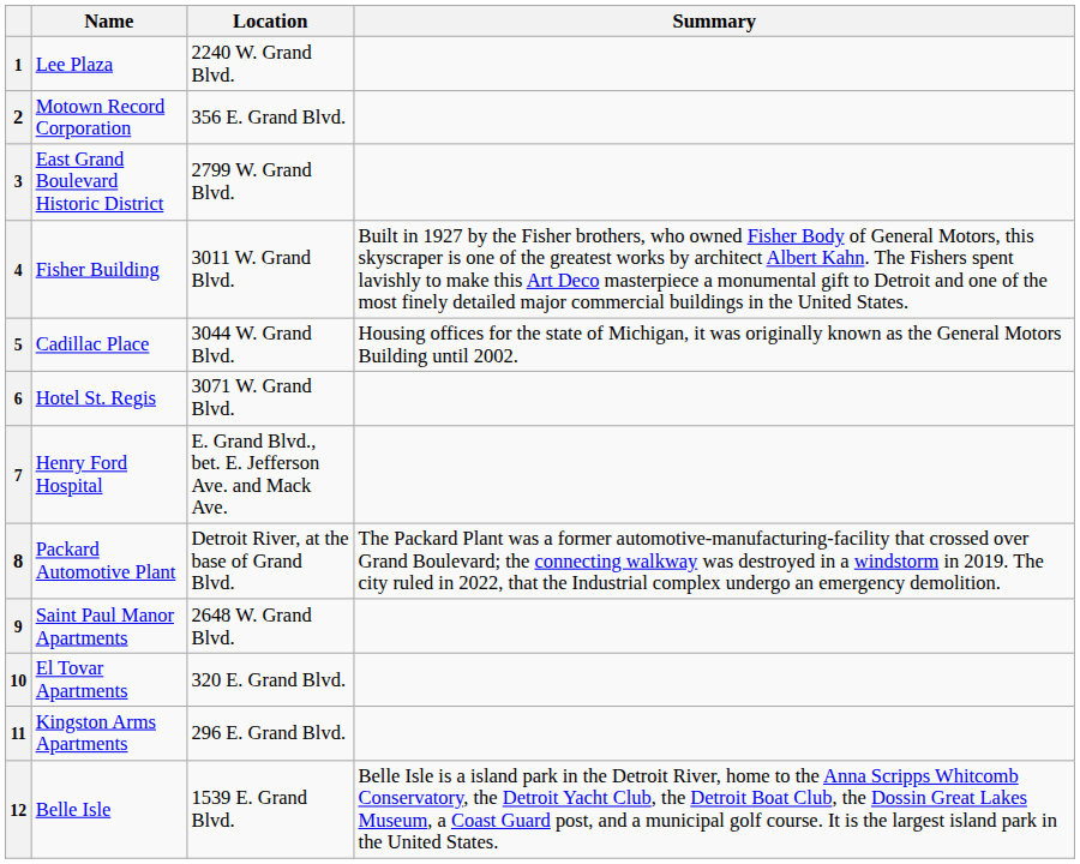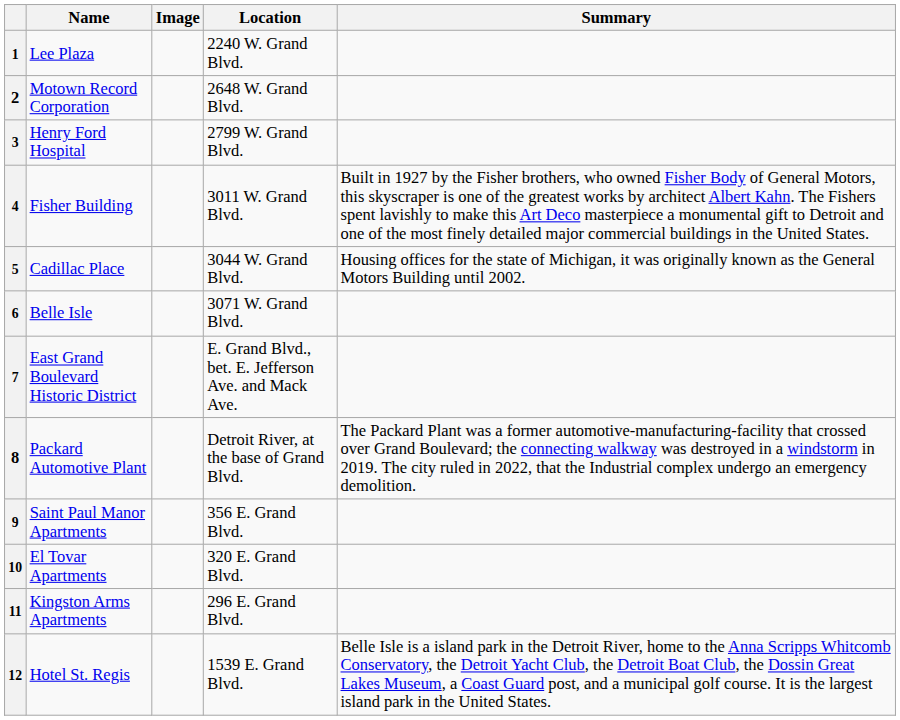+ column: Image
2 | Location: 356 E. Grand Blvd. -> 2648 W. Grand Blvd.
3 | Name: East Grand Boulevard Historic District -> Henry Ford Hospital
6 | Name: Hotel St. Regis -> Belle Isle
7 | Name: Henry Ford Hospital -> East Grand Boulevard Historic District
9 | Location: 2648 W. Grand Blvd. -> 356 E. Grand Blvd.
12 | Name: Belle Isle -> Hotel St. Regis
